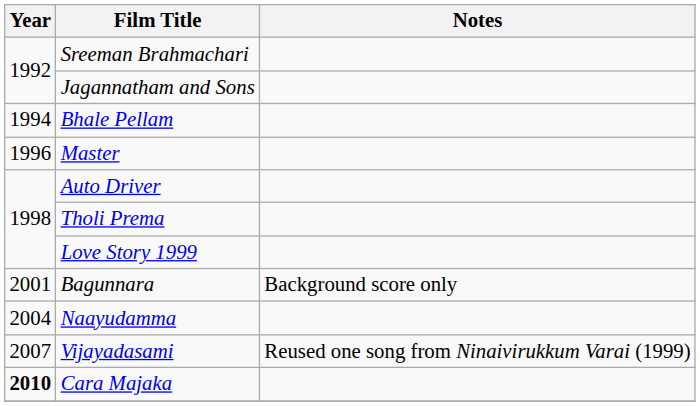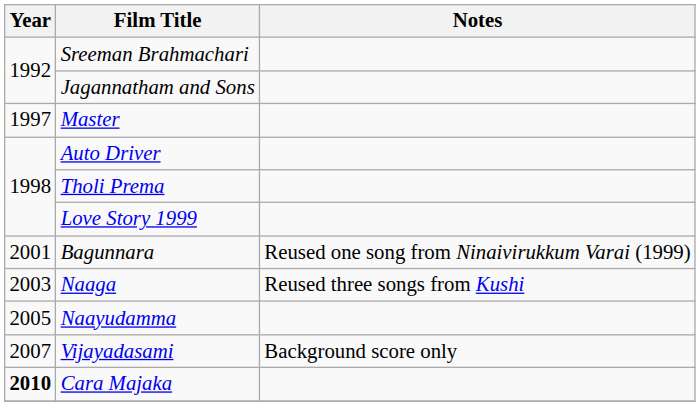- row: 1994 | Bhale Pellam
Master | Year: 1996 -> 1997
Bagunnara | Notes: Background score only -> Reused one song from Ninaivirukkum Varai (1999)
+ row: 2003 | Naaga | Reused three songs from Kushi
Naayudamma | Year: 2004 -> 2005
Vijayadasami | Notes: Reused one song from Ninaivirukkum Varai (1999) -> Background score only
